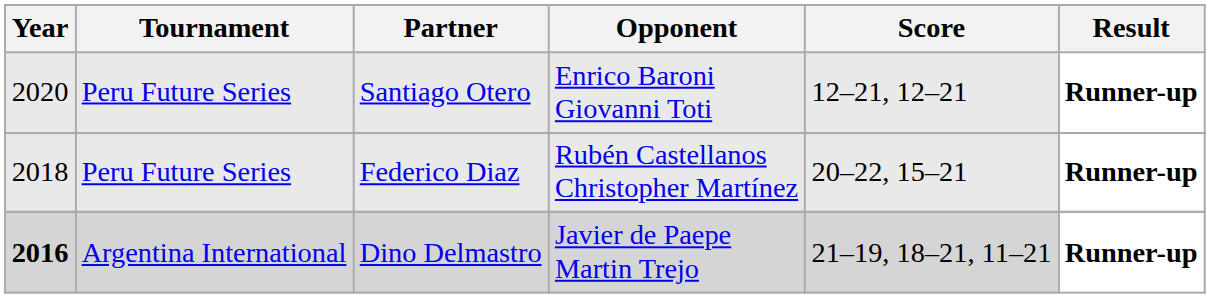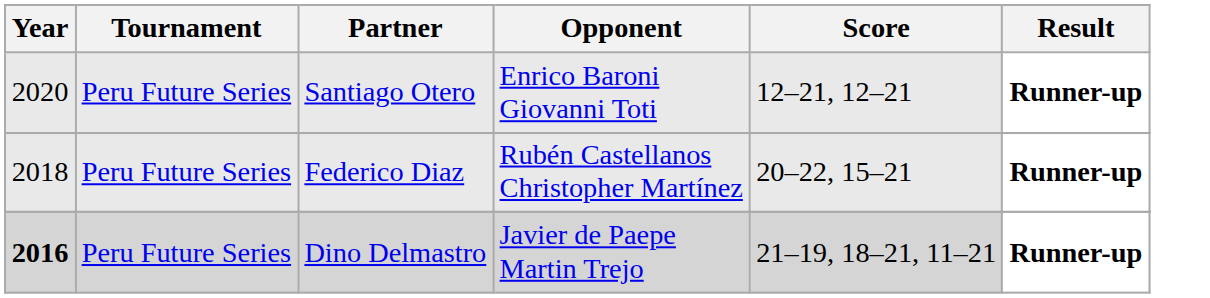Dino Delmastro | Tournament: Argentina International -> Peru Future Series
